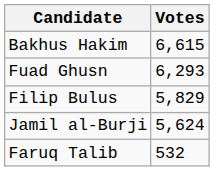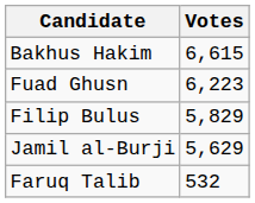Fuad Ghusn | Votes: 6,293 -> 6,223
Jamil al-Burji | Votes: 5,624 -> 5,629
